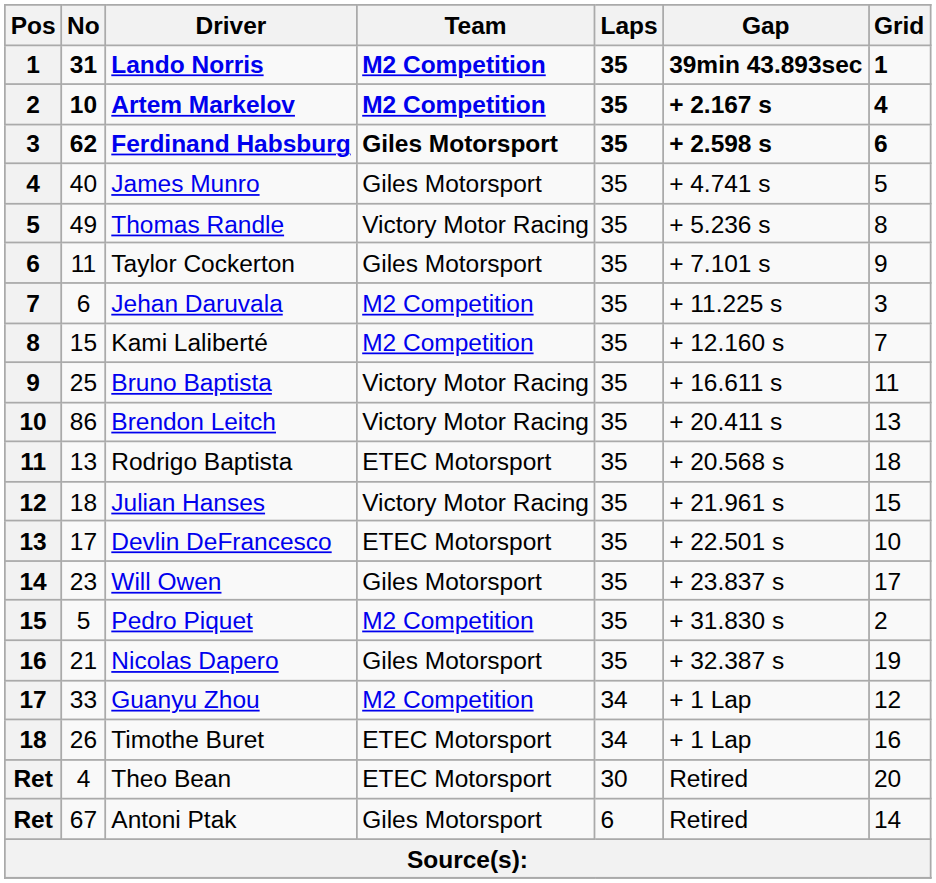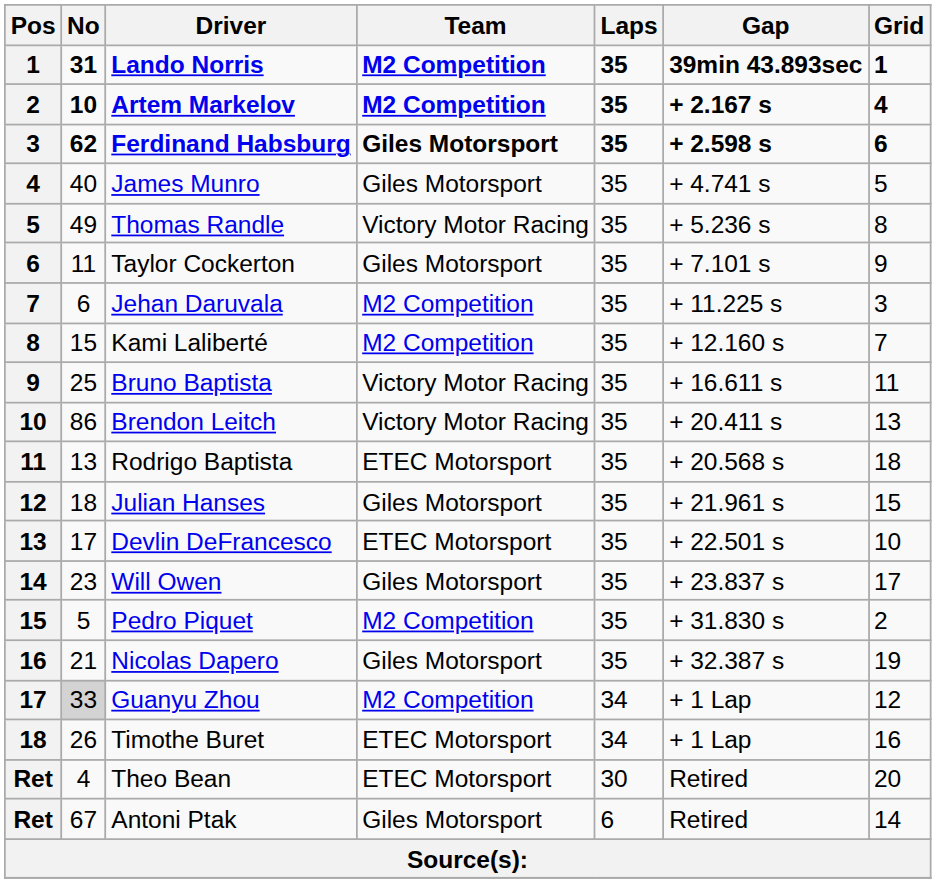Julian Hanses | Team: Victory Motor Racing -> Giles Motorsport
Guanyu Zhou | No: no background -> lightgrey background
